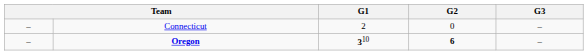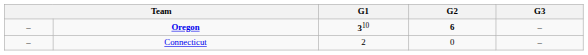rows swapped: Connecticut <-> Oregon
